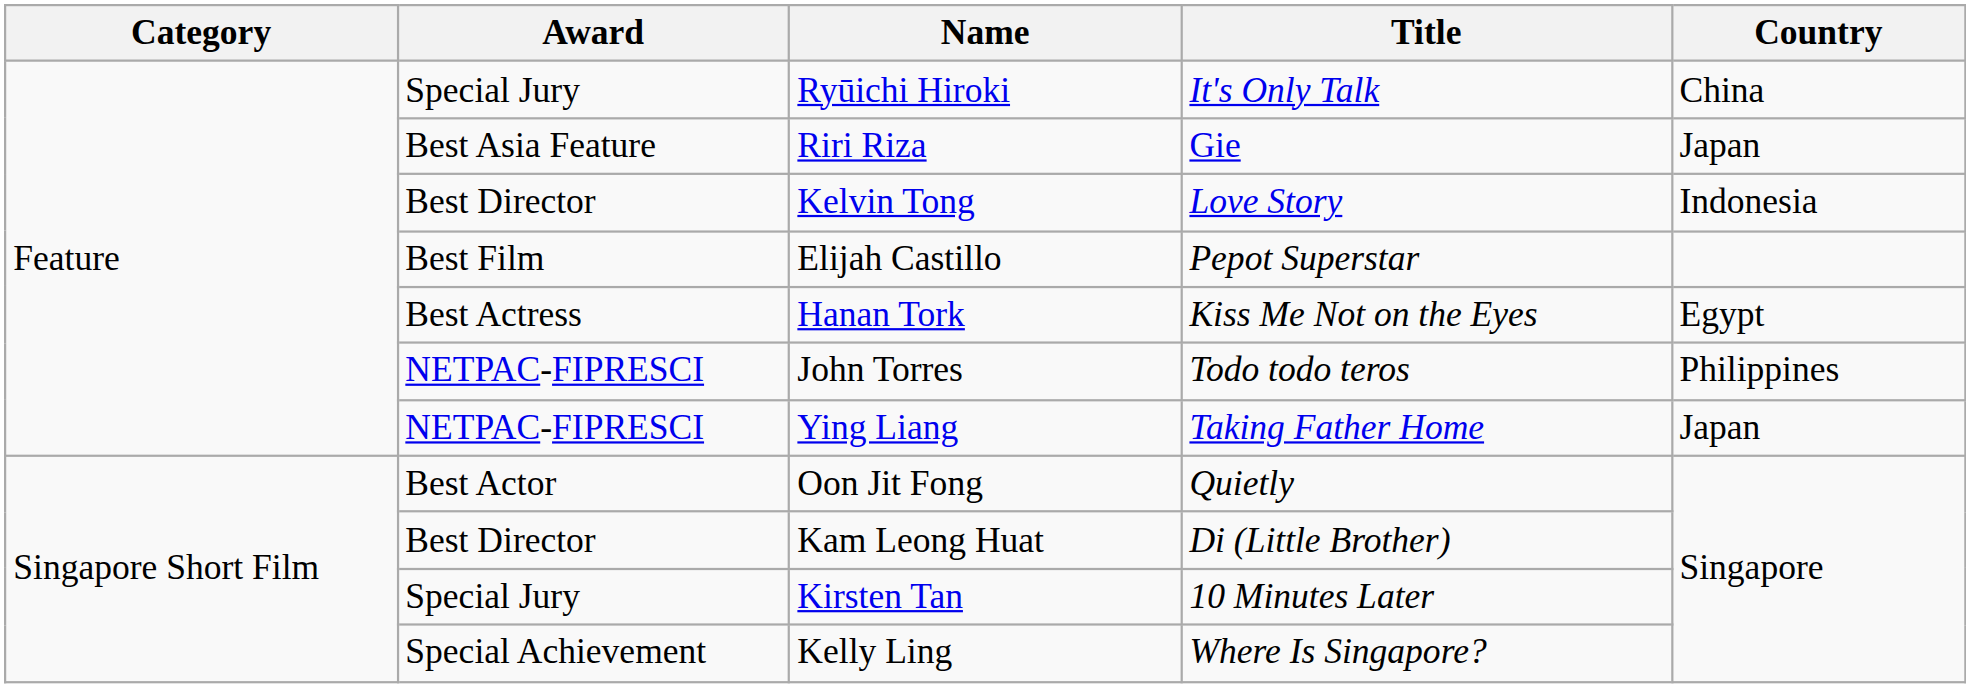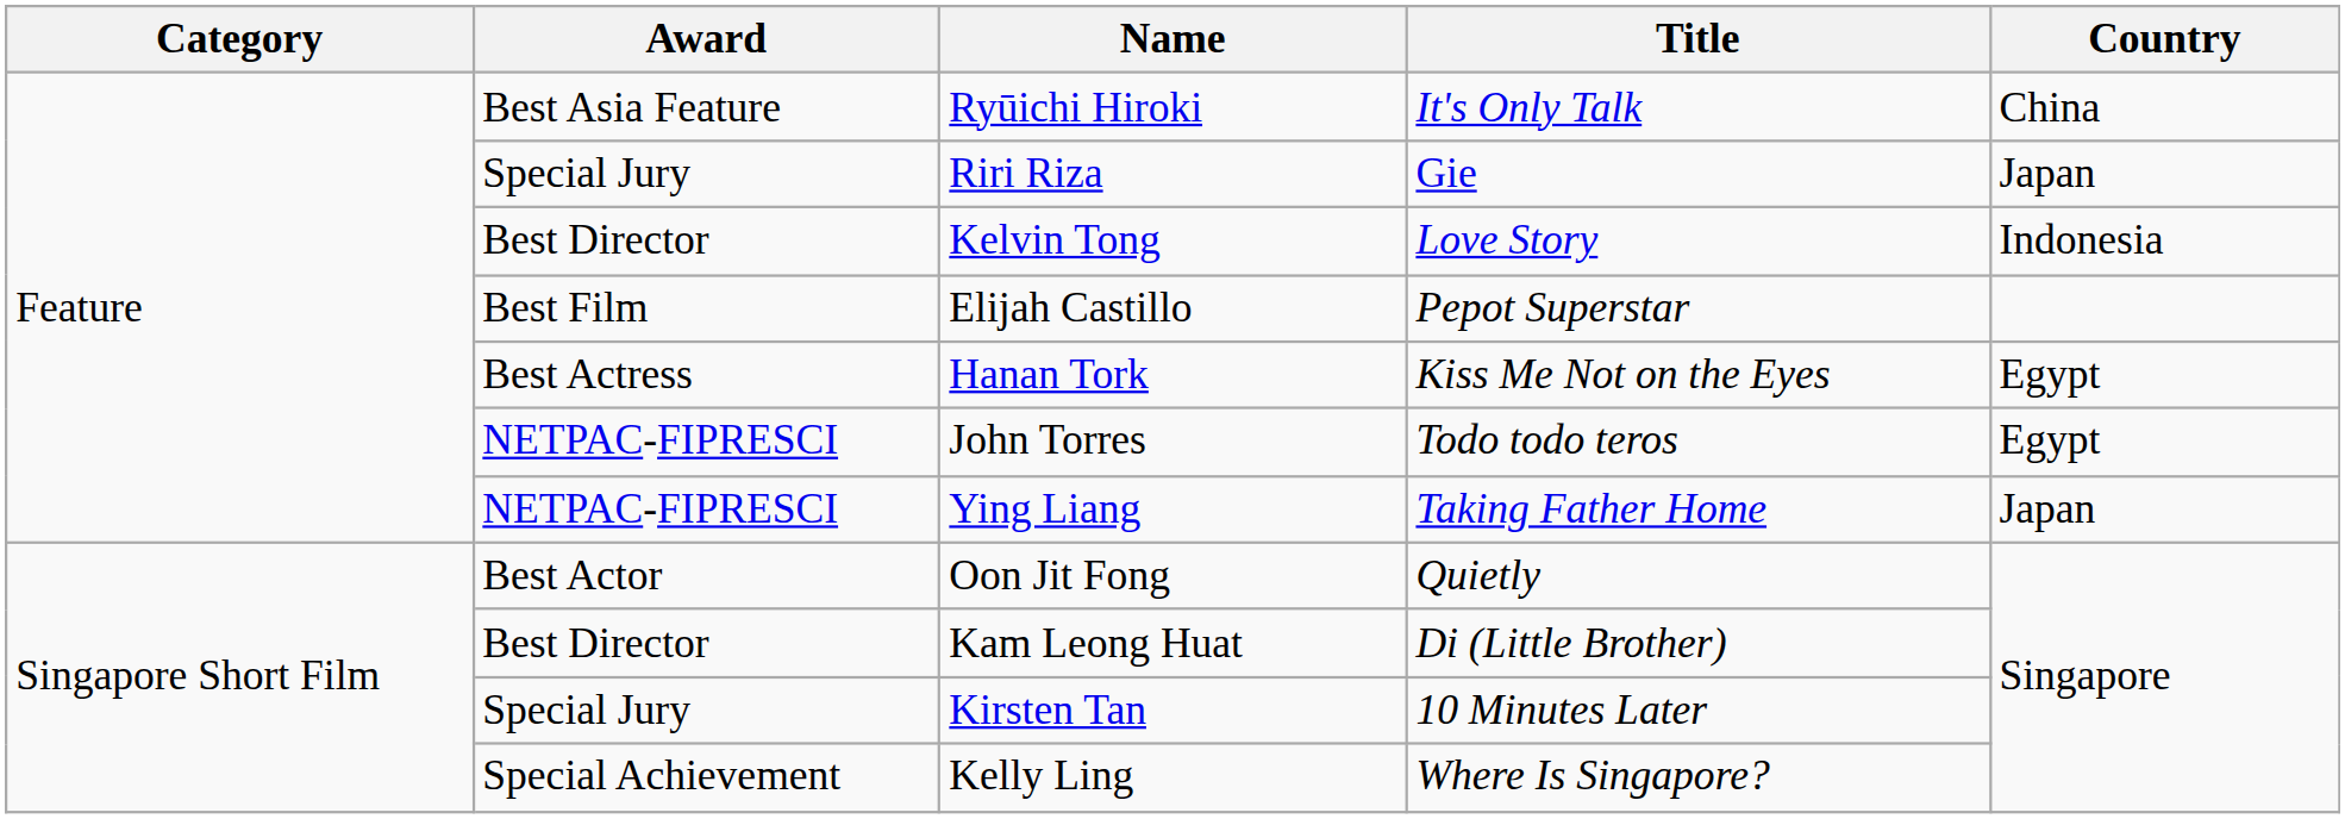Ryūichi Hiroki | Award: Special Jury -> Best Asia Feature
Riri Riza | Award: Best Asia Feature -> Special Jury
John Torres | Country: Philippines -> Egypt
